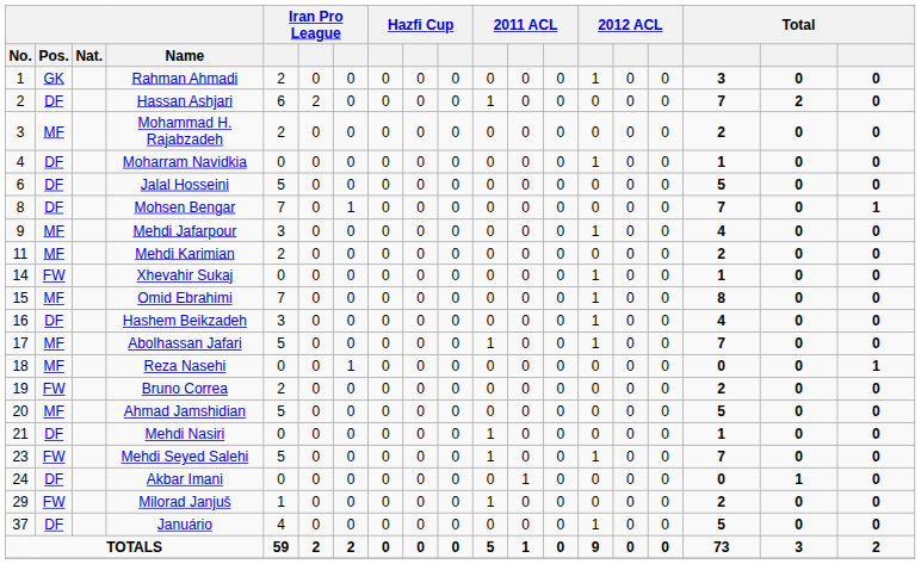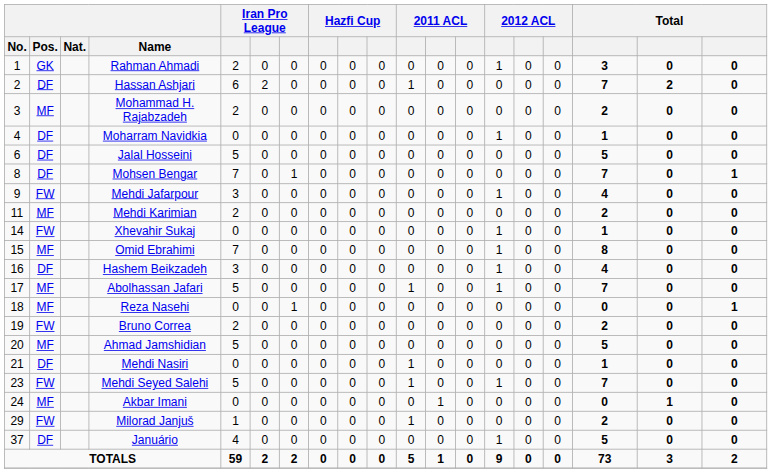Mehdi Jafarpour | Pos.: MF -> FW
Akbar Imani | Pos.: DF -> MF
